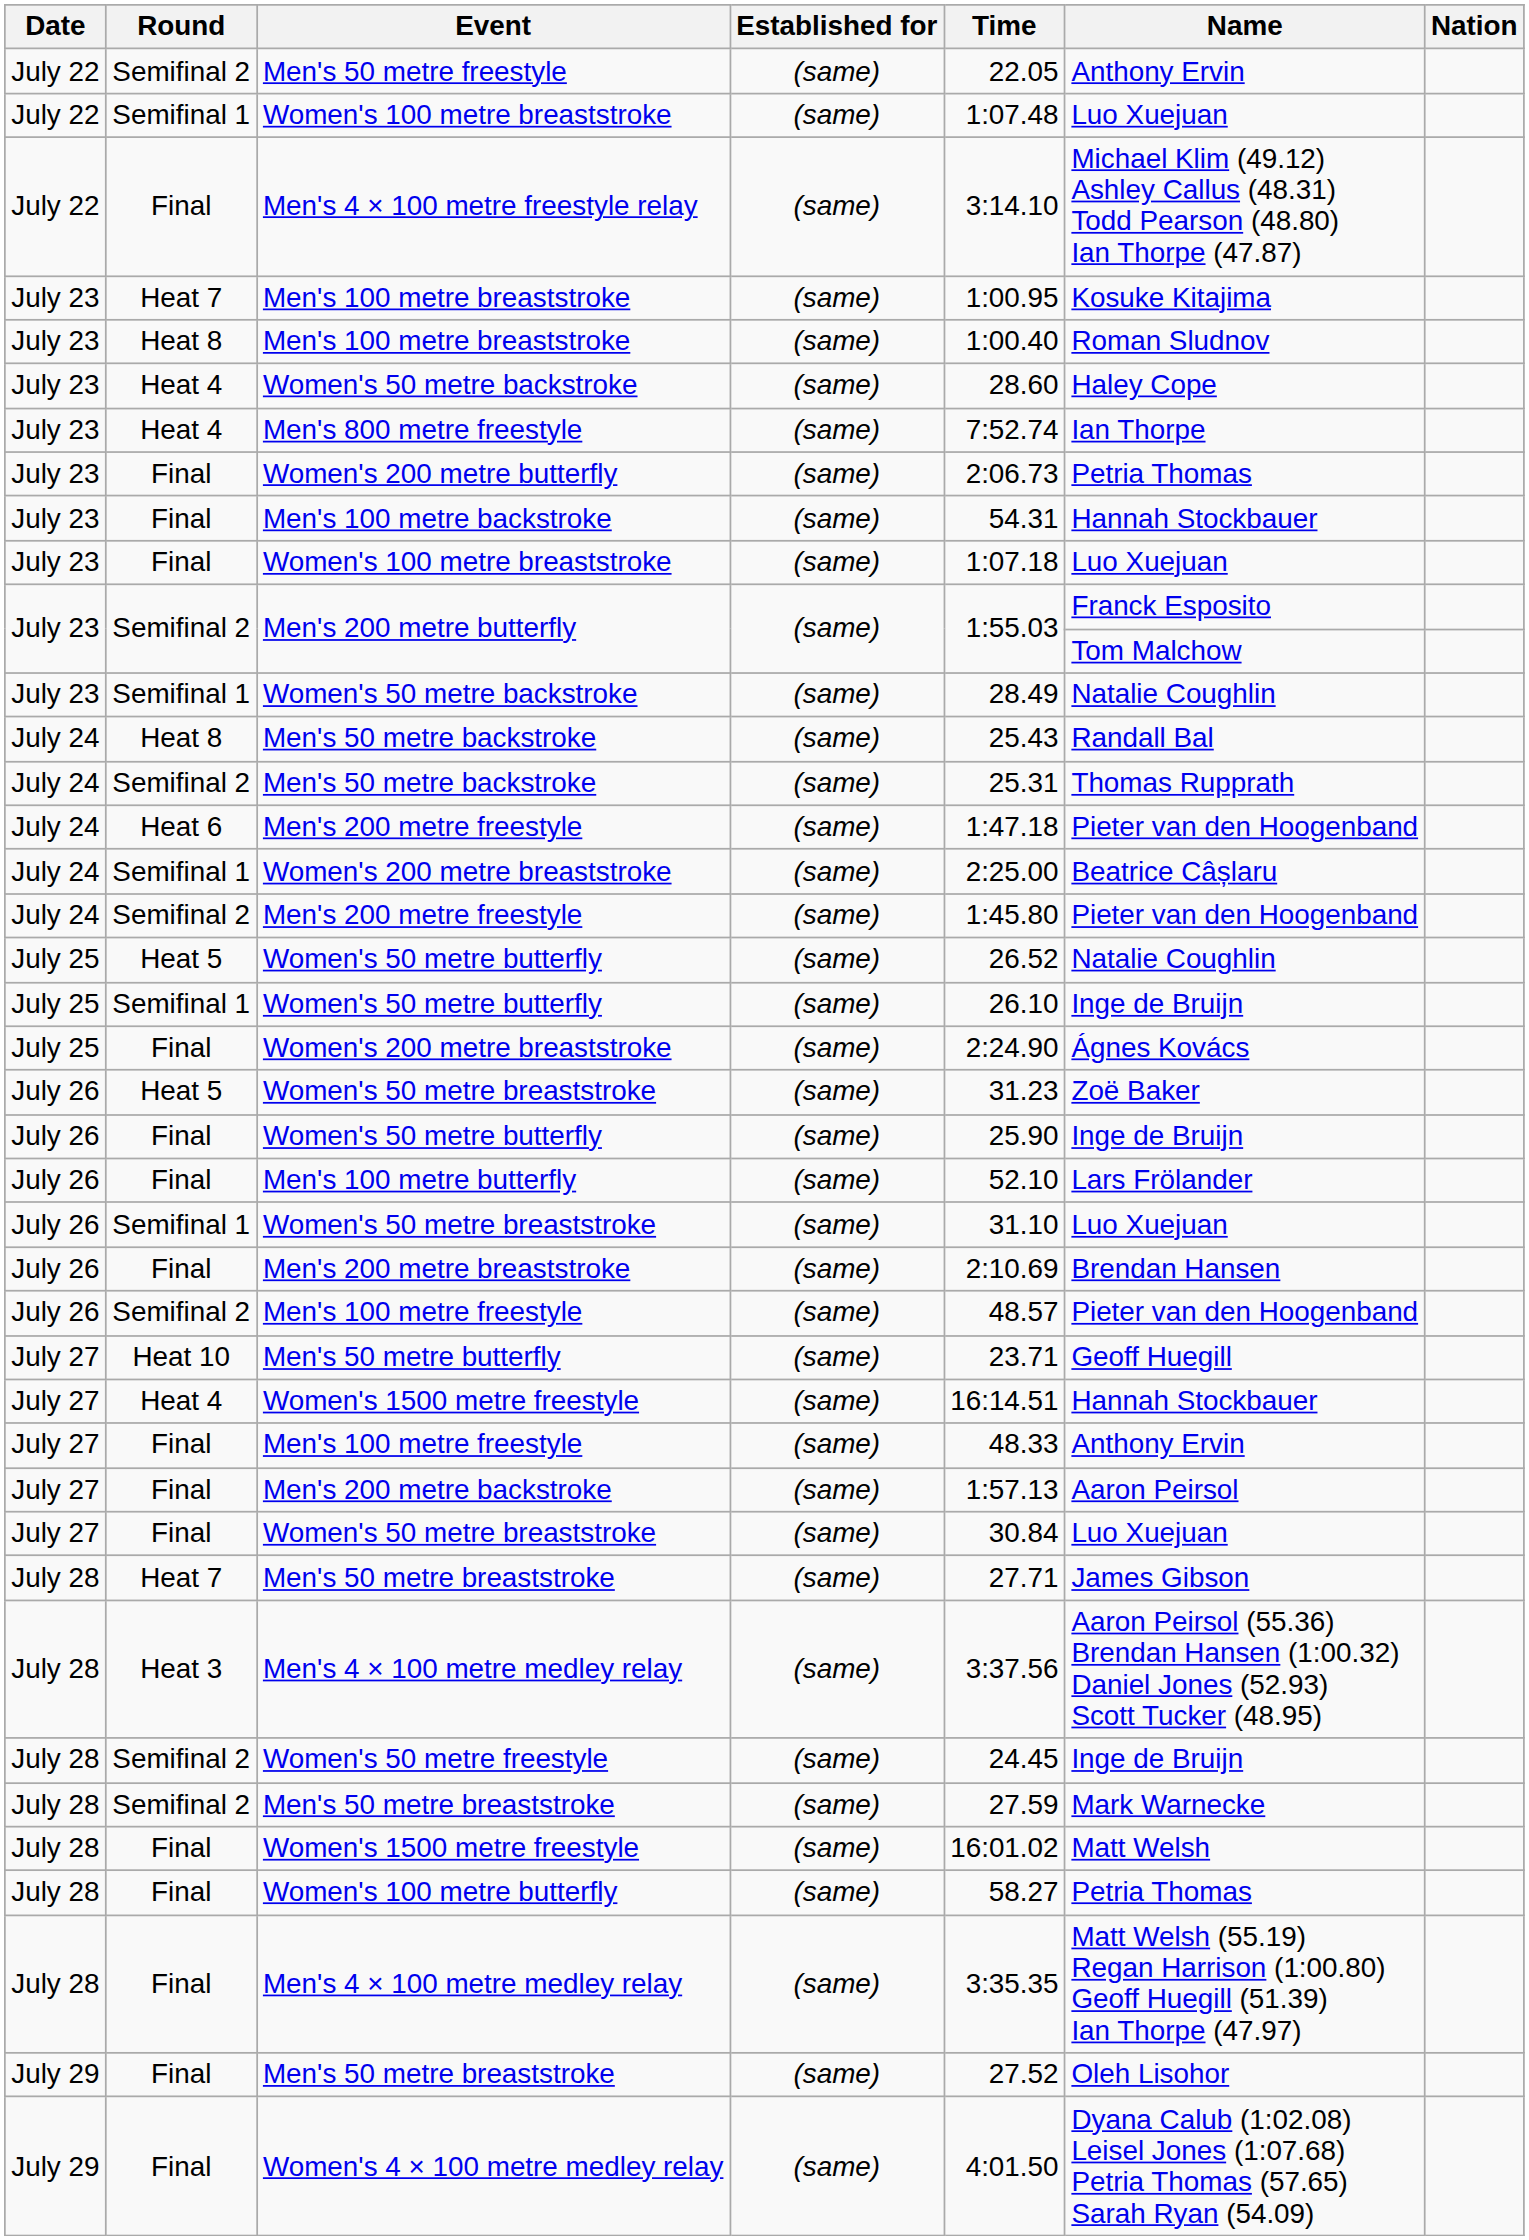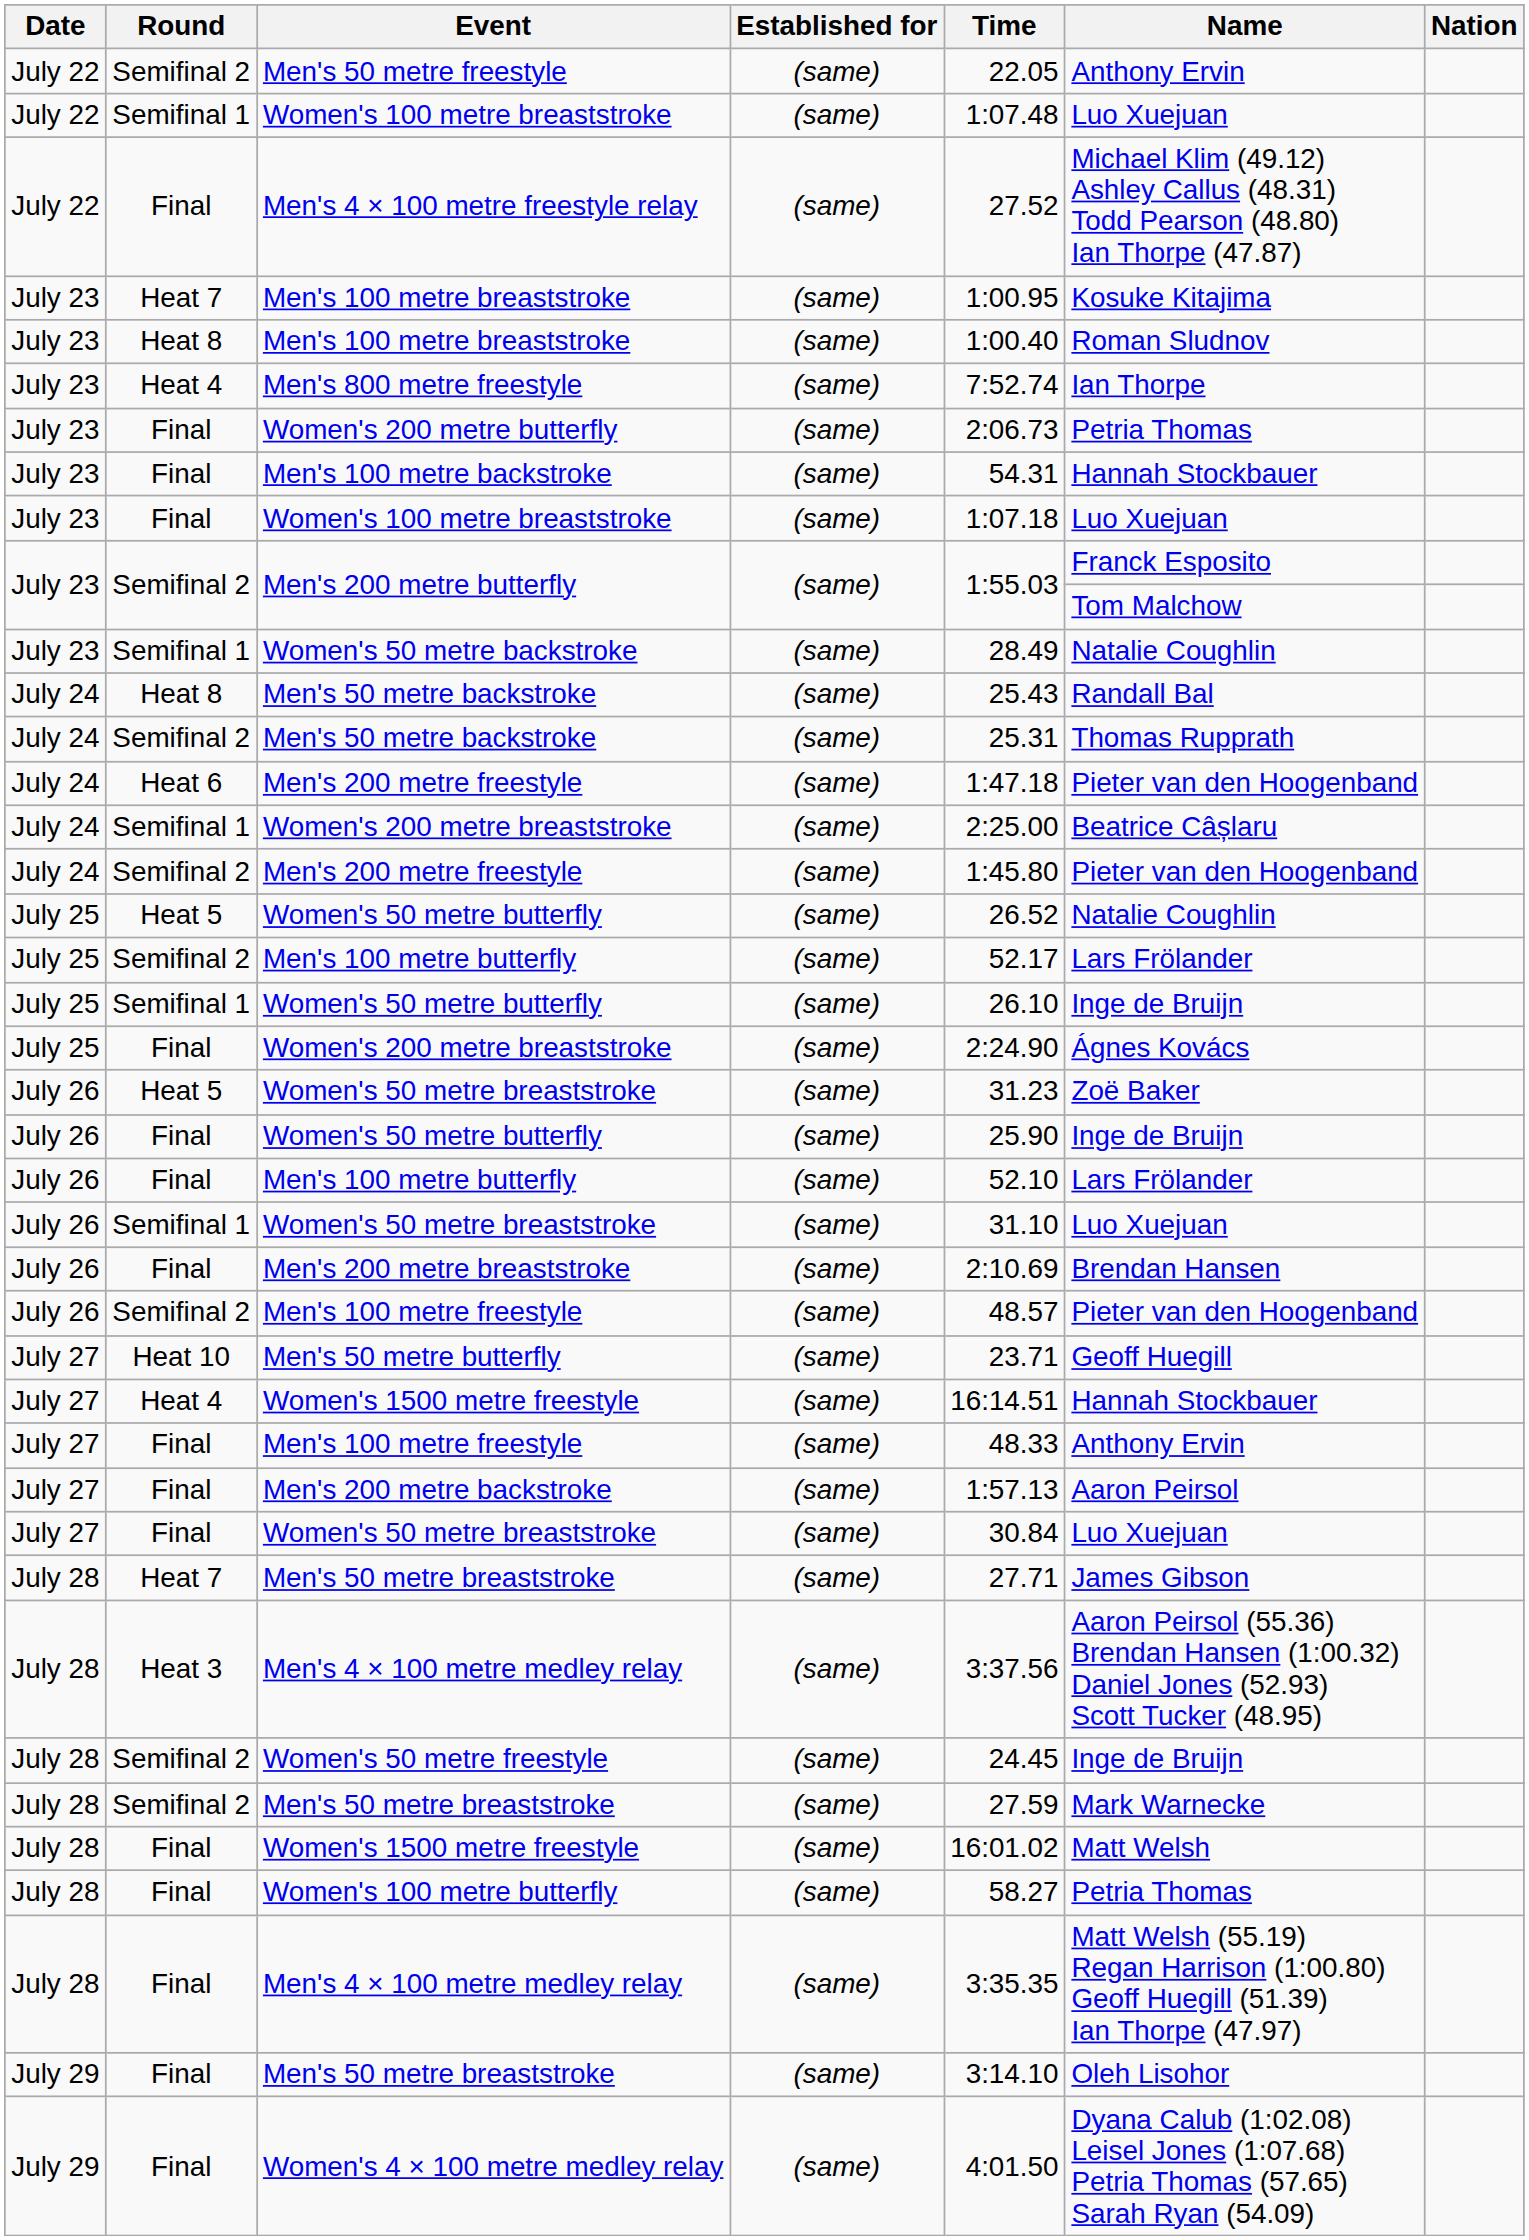Men's 4 × 100 metre freestyle relay | Time: 3:14.10 -> 27.52
- row: July 23 | Heat 4 | Women's 50 metre backstroke | (same) | 28.60 | Haley Cope
+ row: July 25 | Semifinal 2 | Men's 100 metre butterfly | (same) | 52.17 | Lars Frölander
Final / Men's 50 metre breaststroke | Time: 27.52 -> 3:14.10
